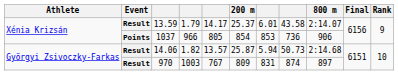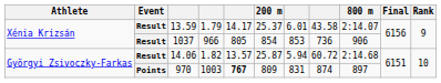1037 | Event: Points -> Result
14.06 | column 8: 50.73 -> 60.72
970 | Event: Result -> Points
970 | column 5: normal -> bold
